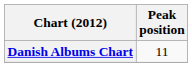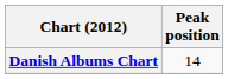Danish Albums Chart | Peak position: 11 -> 14
